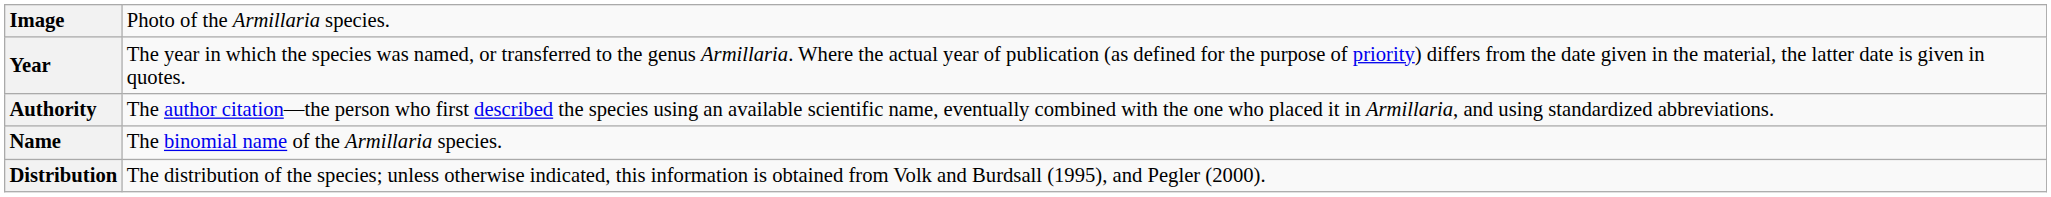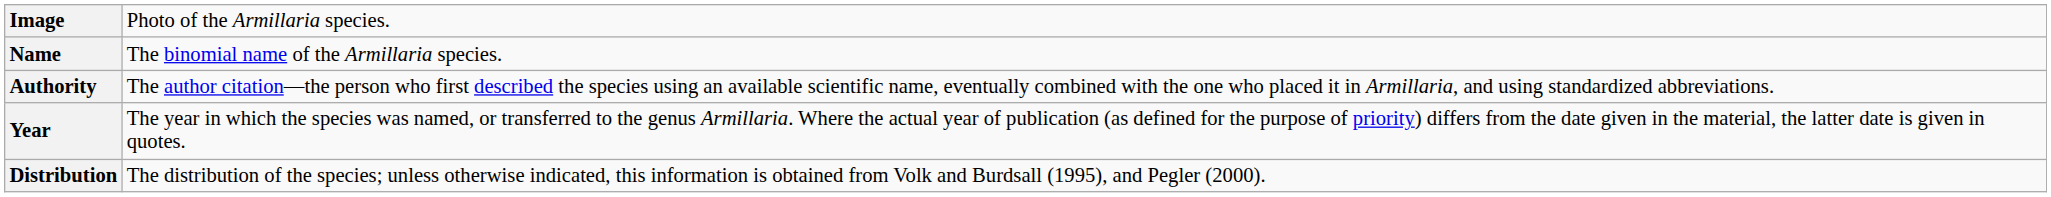rows swapped: Name <-> Year
